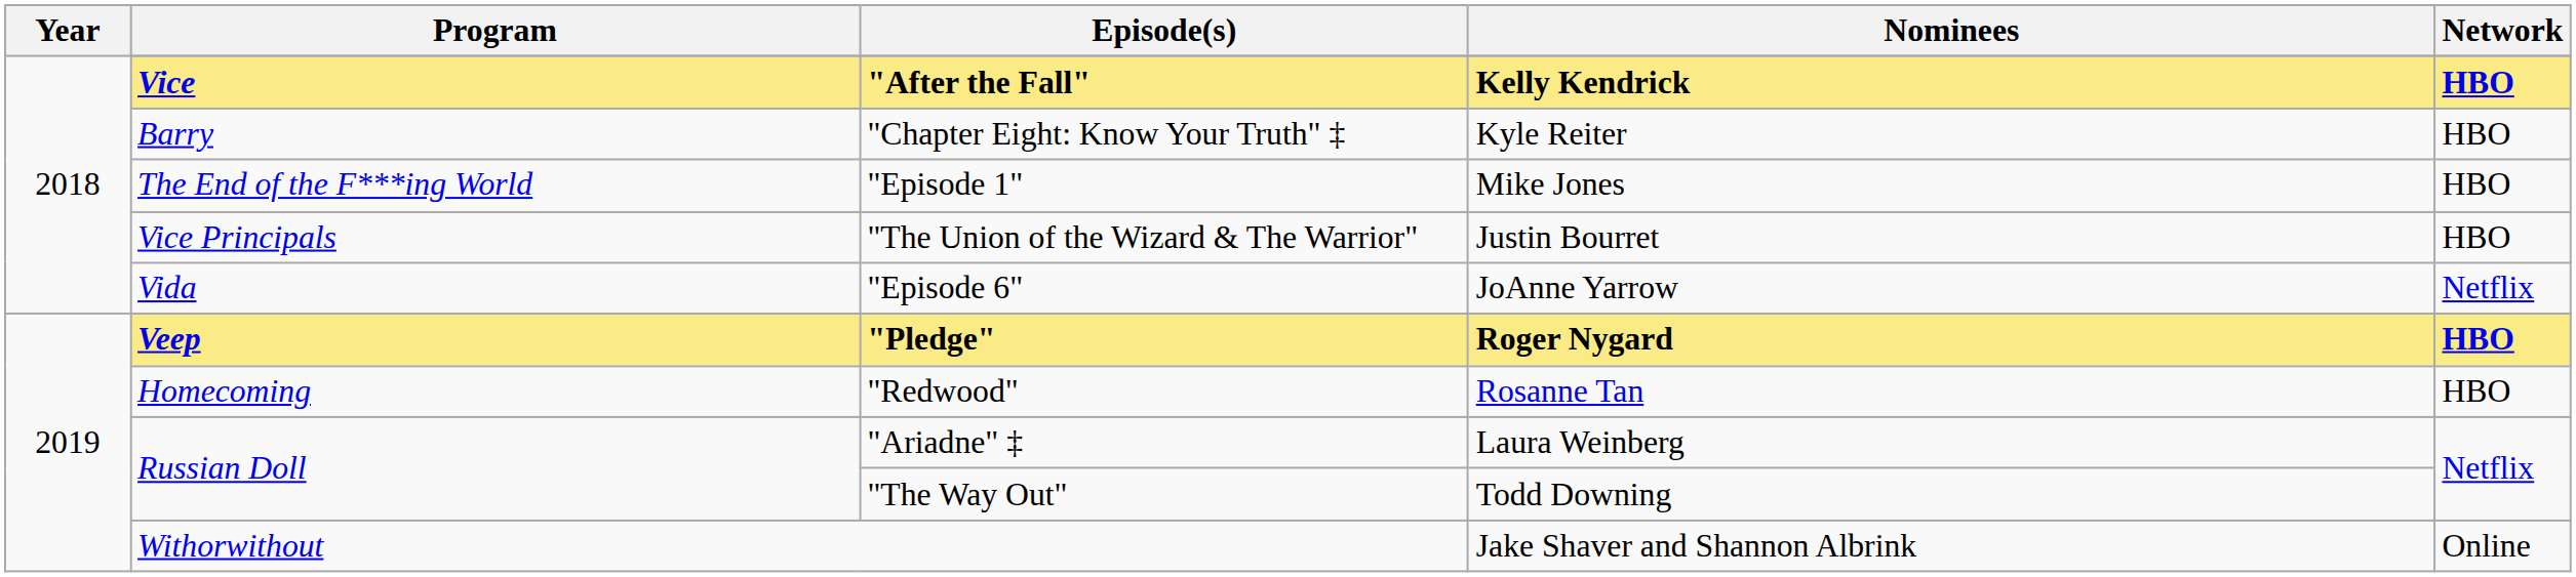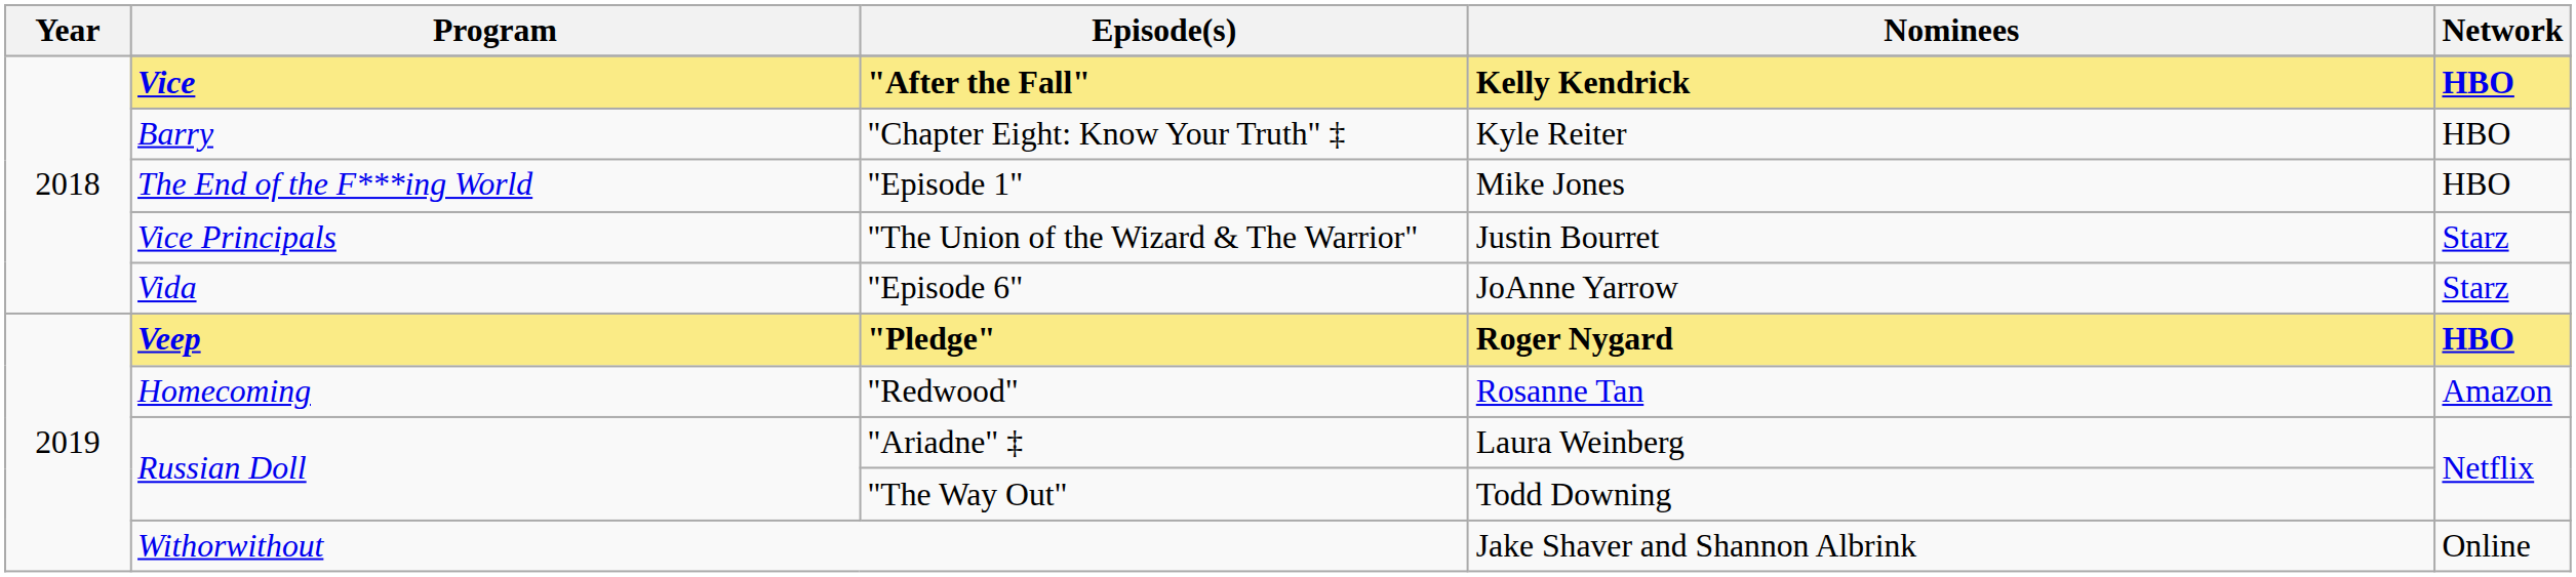"The Union of the Wizard & The Warrior" | Network: HBO -> Starz
"Episode 6" | Network: Netflix -> Starz
"Redwood" | Network: HBO -> Amazon
